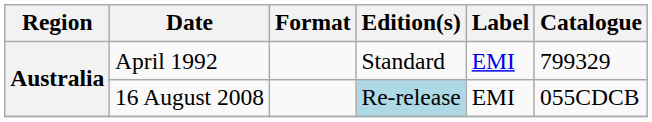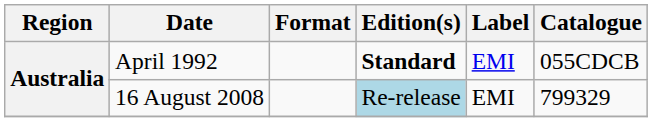April 1992 | Edition(s): normal -> bold
April 1992 | Catalogue: 799329 -> 055CDCB
16 August 2008 | Catalogue: 055CDCB -> 799329
